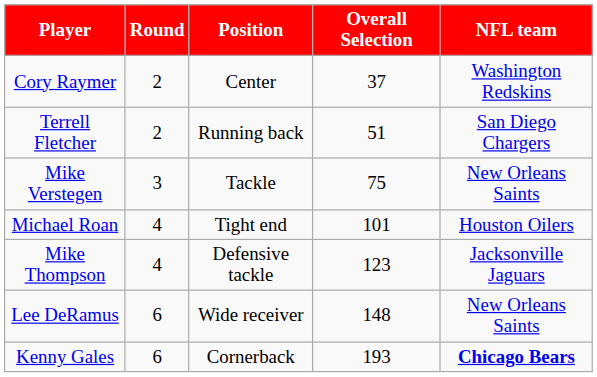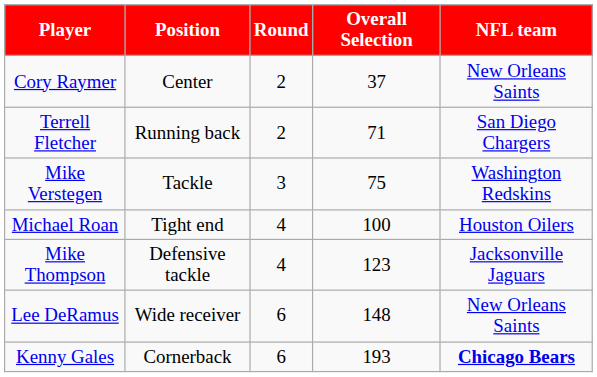columns swapped: Position <-> Round
Cory Raymer | NFL team: Washington Redskins -> New Orleans Saints
Terrell Fletcher | Overall Selection: 51 -> 71
Mike Verstegen | NFL team: New Orleans Saints -> Washington Redskins
Michael Roan | Overall Selection: 101 -> 100
